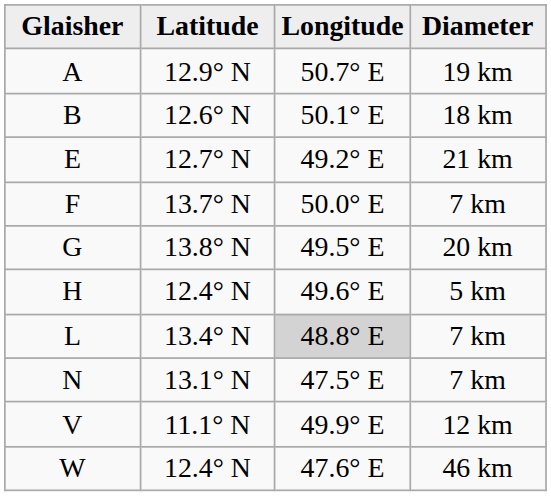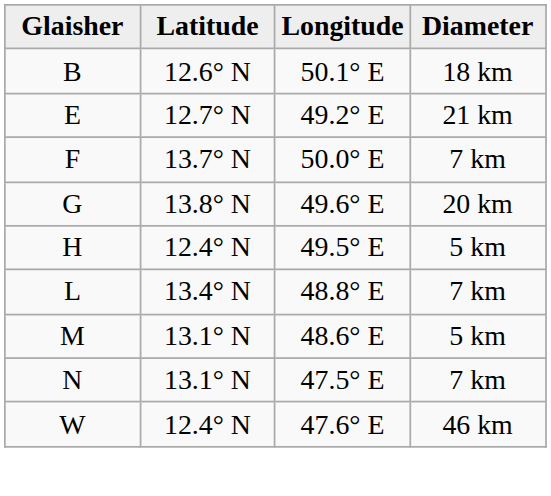- row: A | 12.9° N | 50.7° E | 19 km
G | Longitude: 49.5° E -> 49.6° E
H | Longitude: 49.6° E -> 49.5° E
L | Longitude: lightgrey background -> no background
+ row: M | 13.1° N | 48.6° E | 5 km
- row: V | 11.1° N | 49.9° E | 12 km
